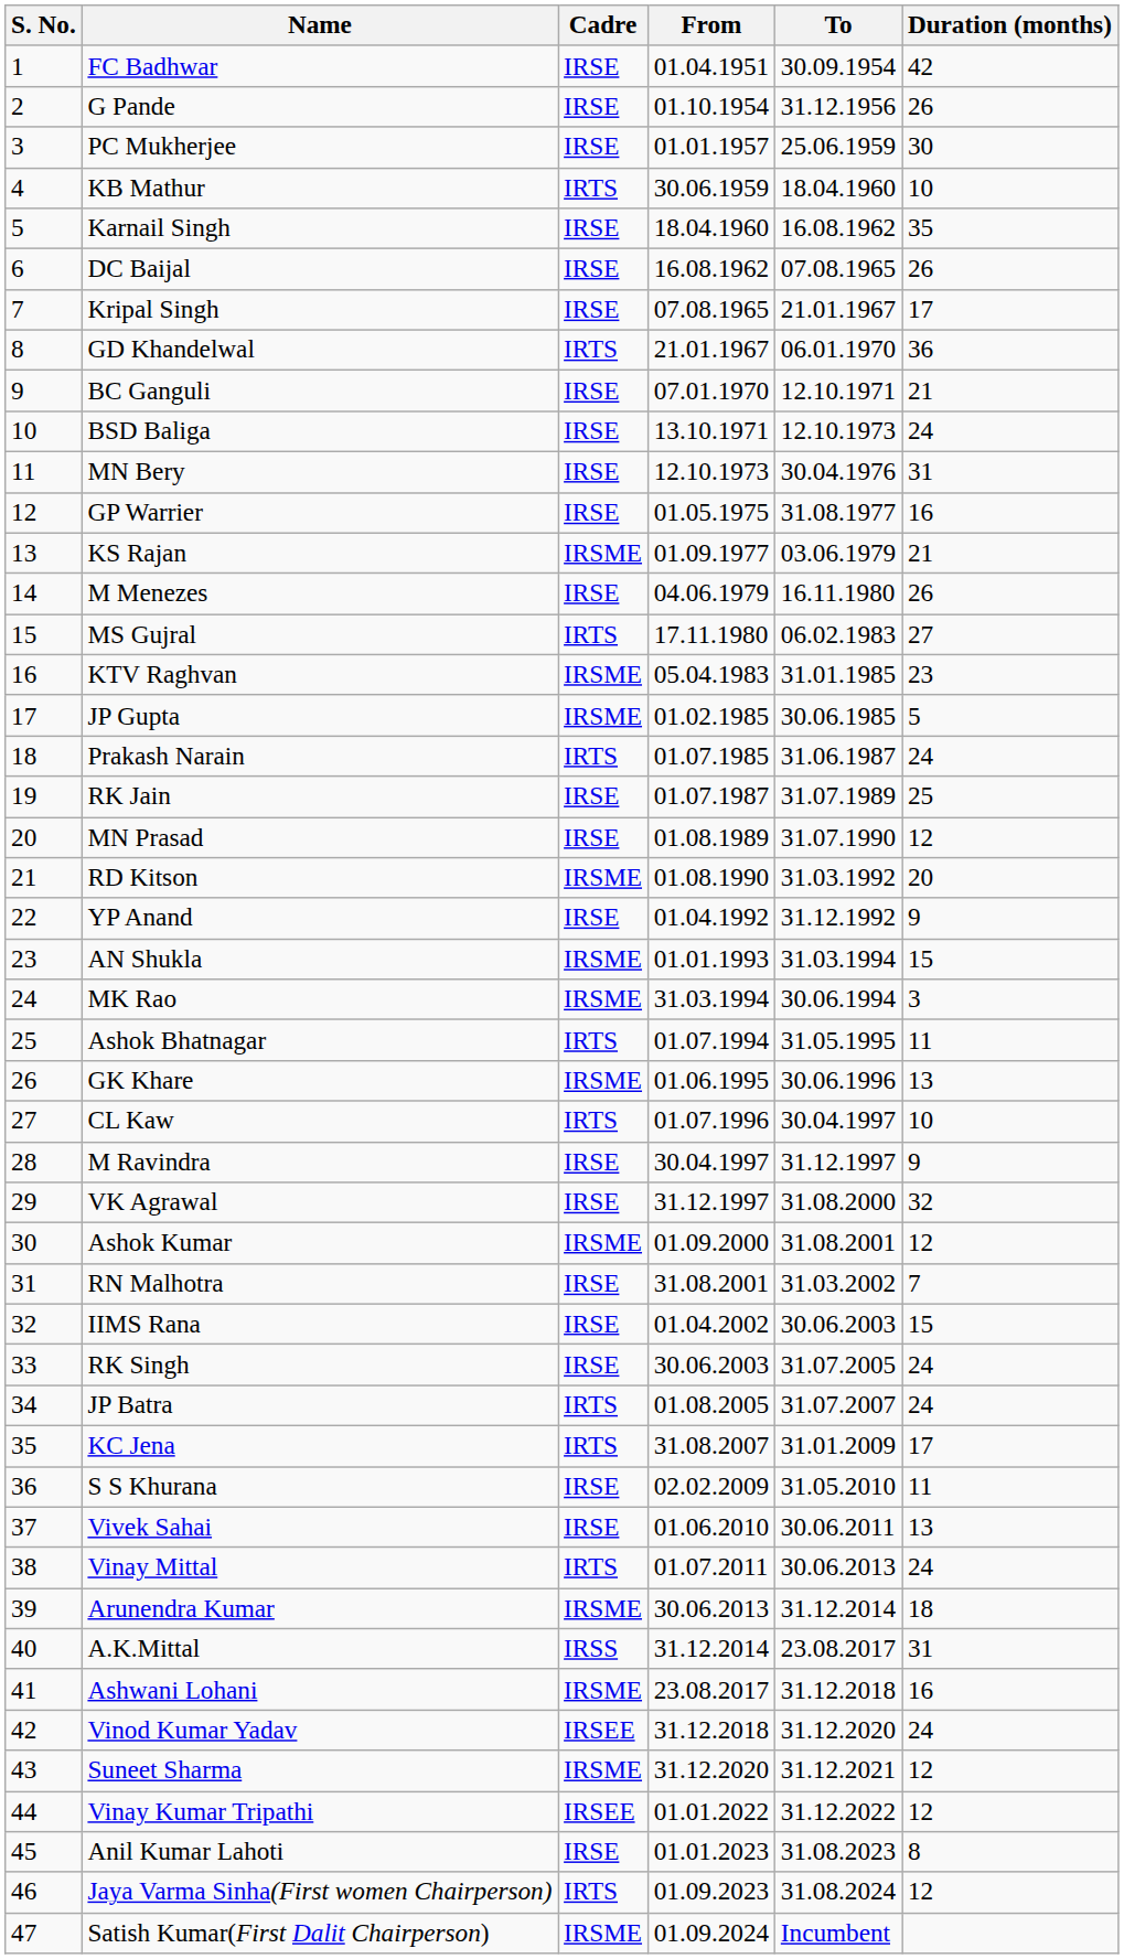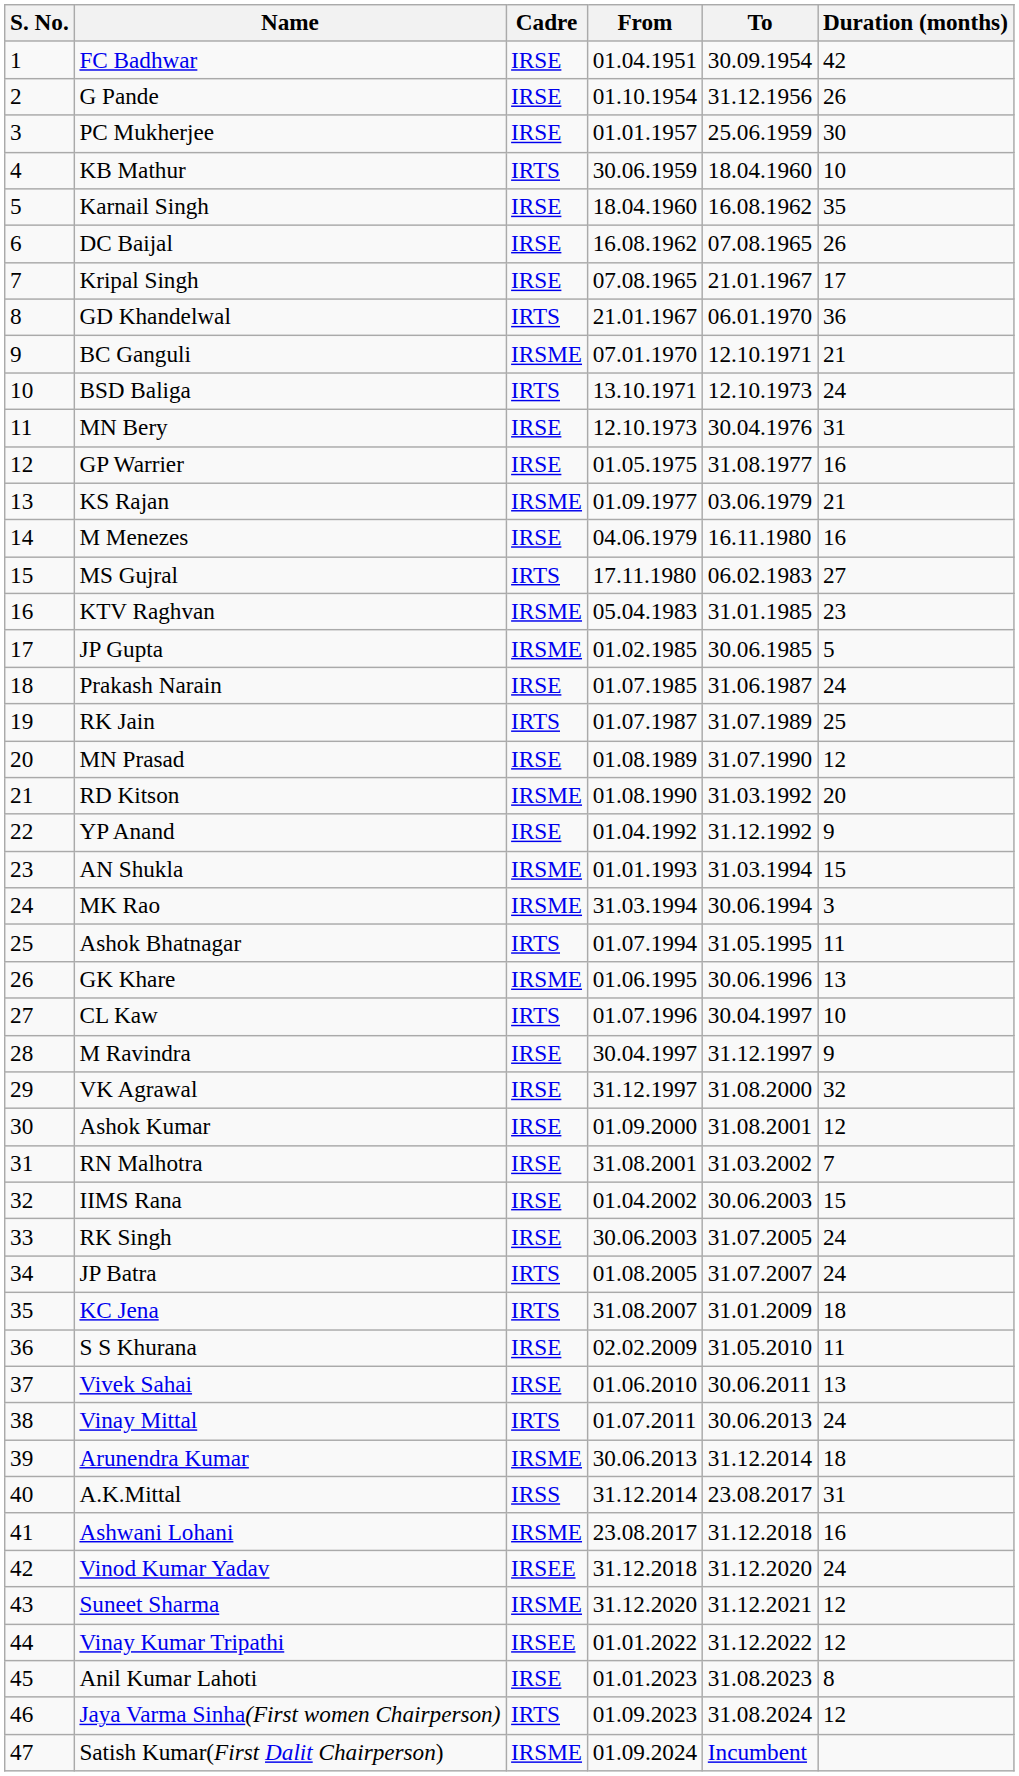BC Ganguli | Cadre: IRSE -> IRSME
BSD Baliga | Cadre: IRSE -> IRTS
M Menezes | Duration (months): 26 -> 16
Prakash Narain | Cadre: IRTS -> IRSE
RK Jain | Cadre: IRSE -> IRTS
Ashok Kumar | Cadre: IRSME -> IRSE
KC Jena | Duration (months): 17 -> 18
